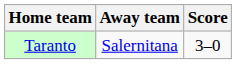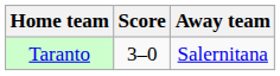columns swapped: Score <-> Away team
